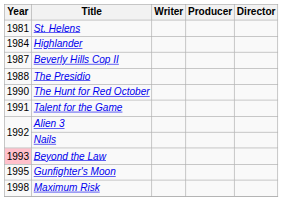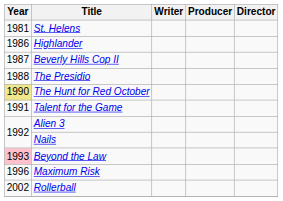Highlander | Year: 1984 -> 1986
The Hunt for Red October | Year: no background -> khaki background
- row: 1995 | Gunfighter's Moon
Maximum Risk | Year: 1998 -> 1996
+ row: 2002 | Rollerball
